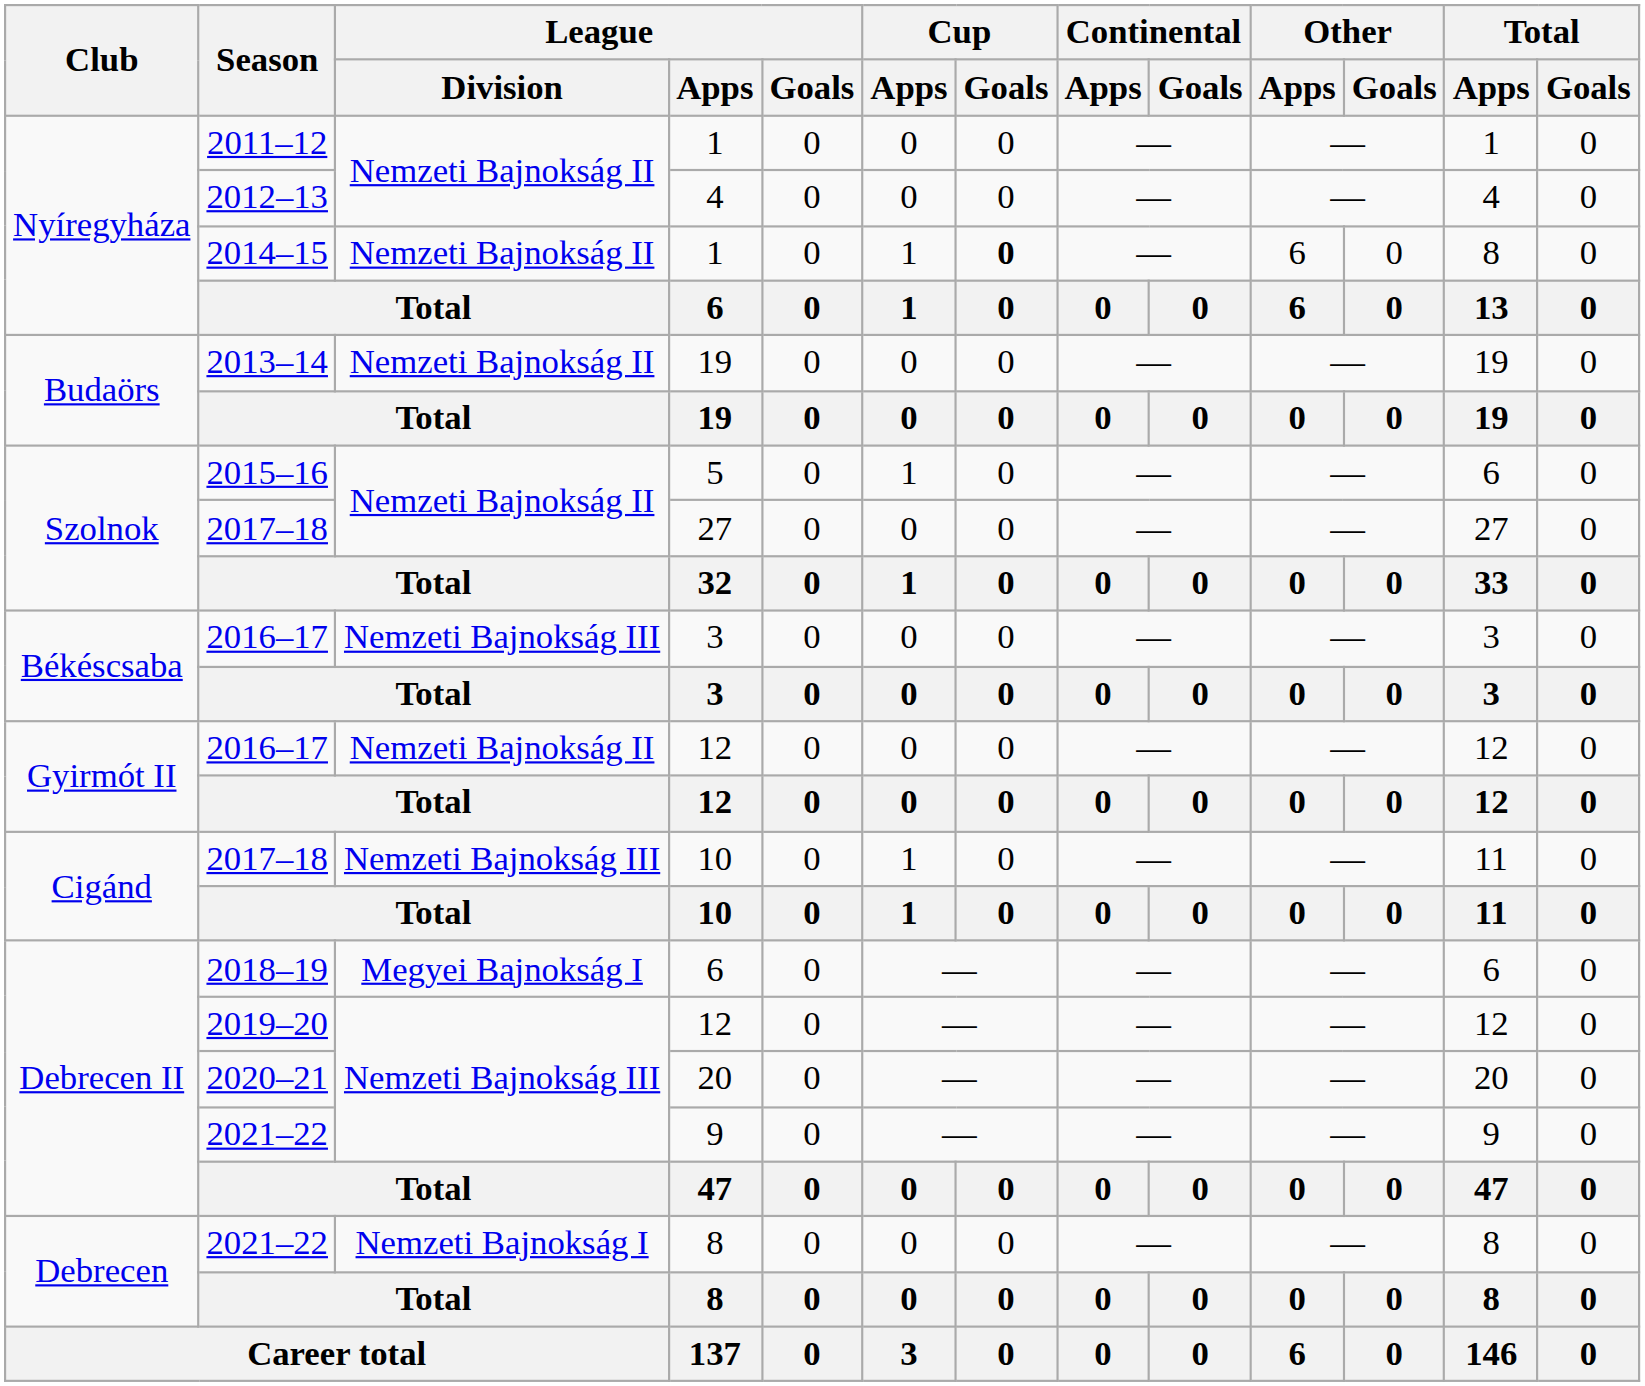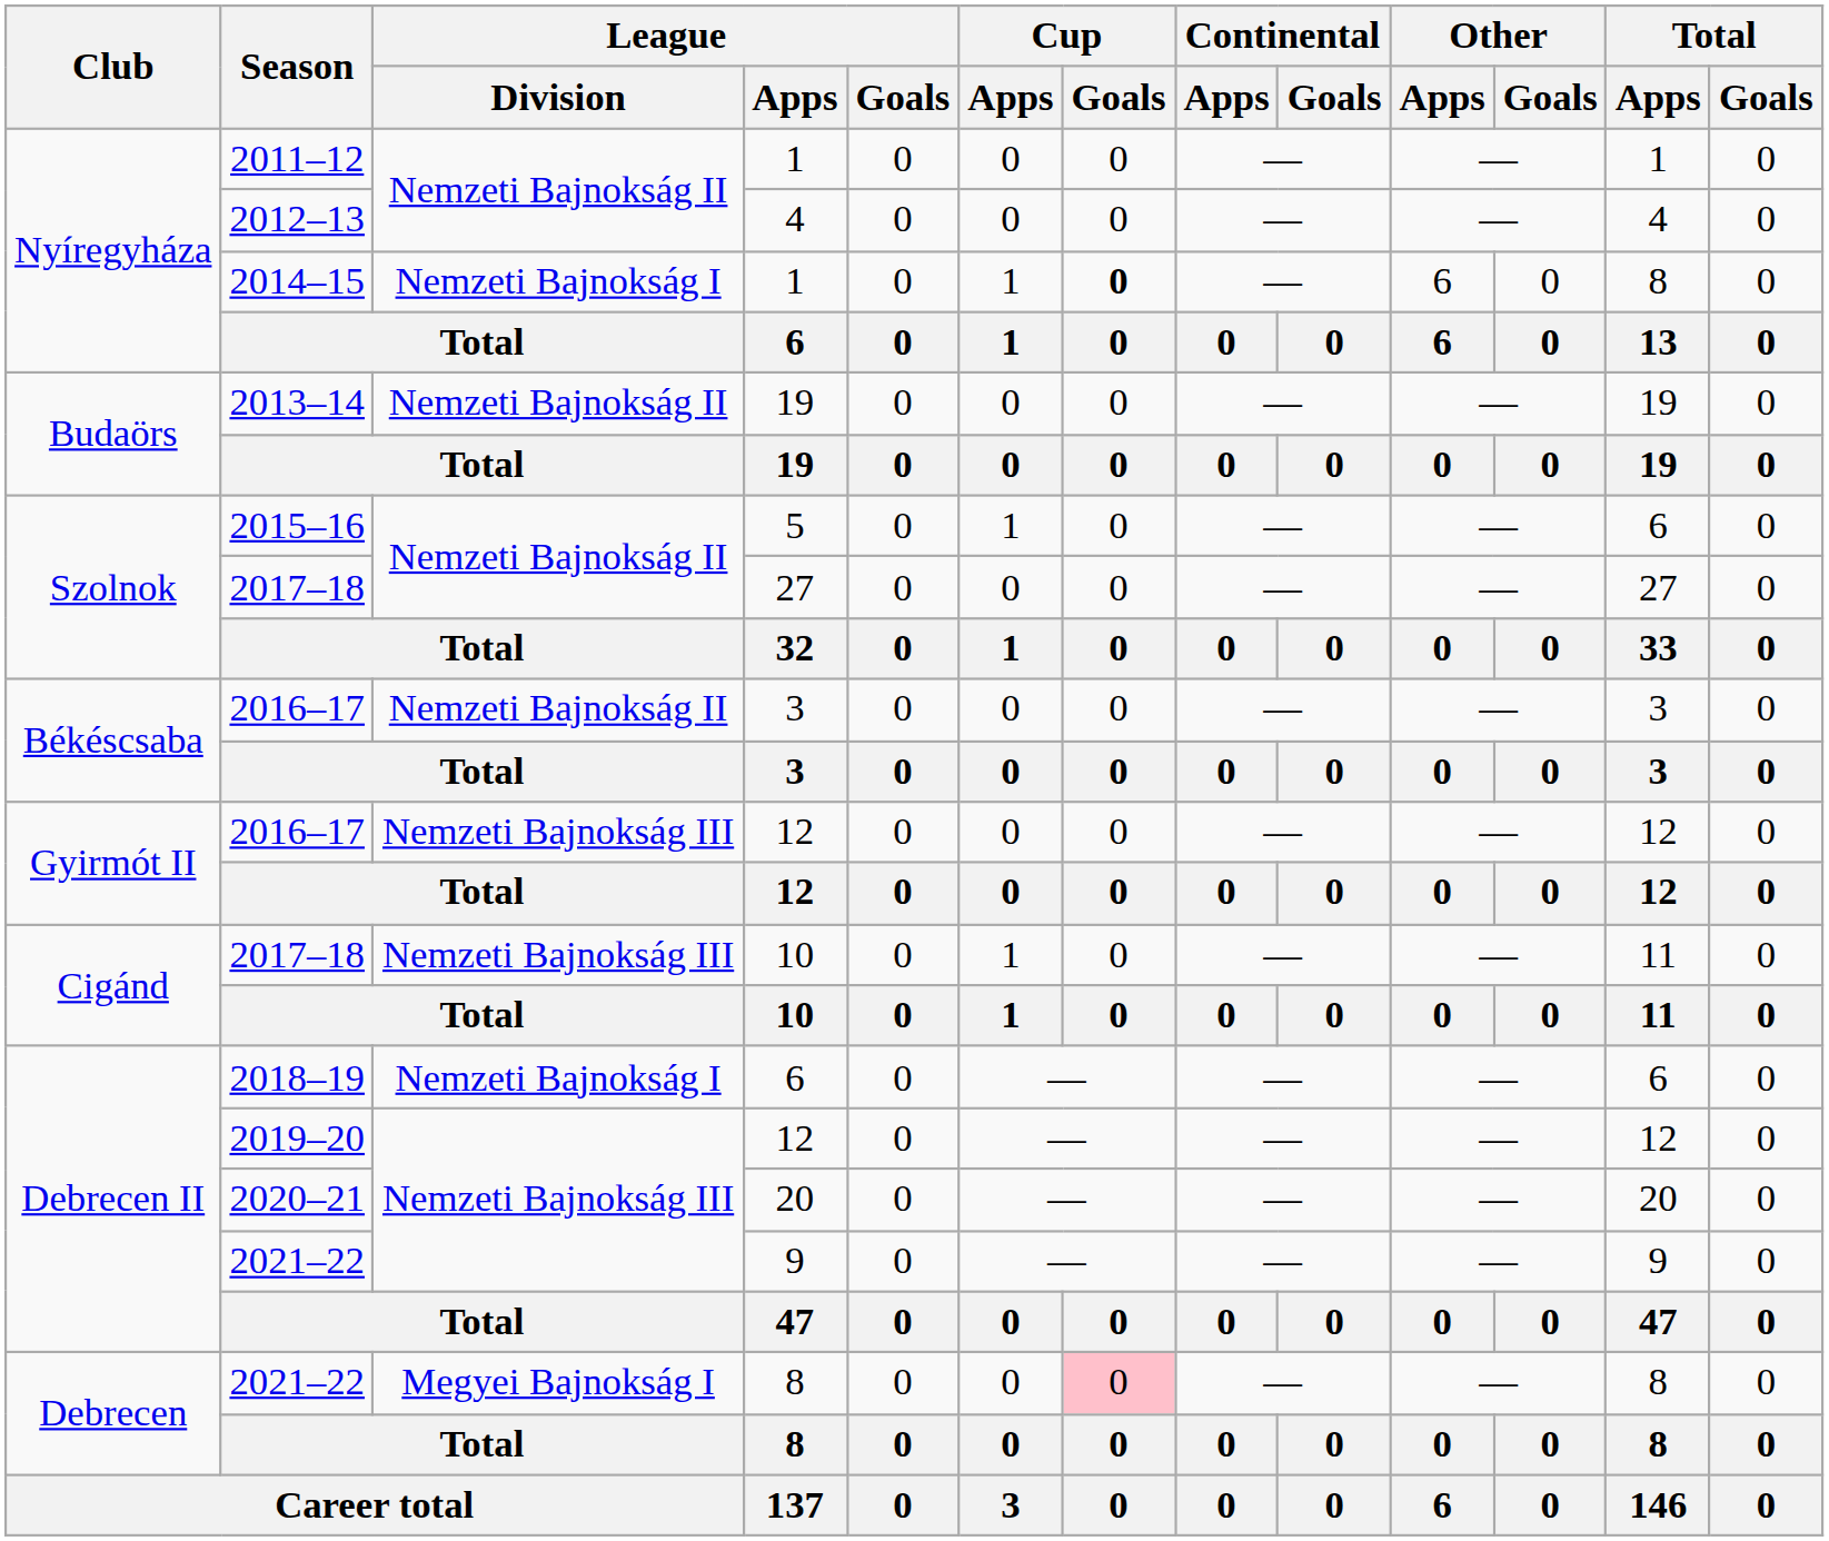2014–15 / 1 | League / Division: Nemzeti Bajnokság II -> Nemzeti Bajnokság I
2016–17 / 3 | League / Division: Nemzeti Bajnokság III -> Nemzeti Bajnokság II
2016–17 / 12 | League / Division: Nemzeti Bajnokság II -> Nemzeti Bajnokság III
2018–19 / 6 | League / Division: Megyei Bajnokság I -> Nemzeti Bajnokság I
2021–22 / 8 | League / Division: Nemzeti Bajnokság I -> Megyei Bajnokság I
2021–22 / 8 | Cup / Goals: no background -> pink background
